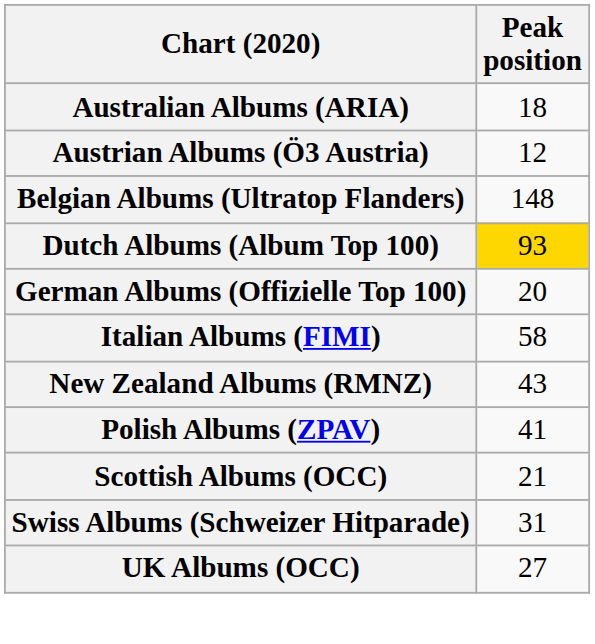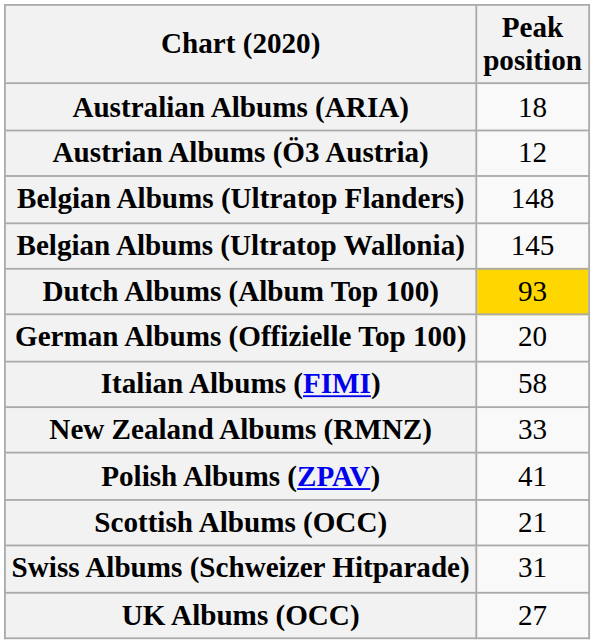+ row: Belgian Albums (Ultratop Wallonia) | 145
New Zealand Albums (RMNZ) | Peak position: 43 -> 33
